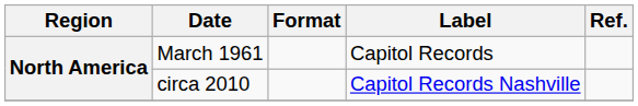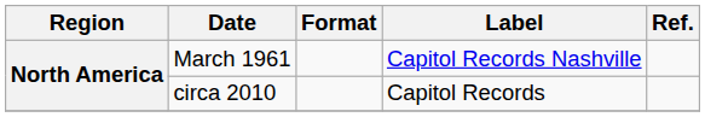March 1961 | Label: Capitol Records -> Capitol Records Nashville
circa 2010 | Label: Capitol Records Nashville -> Capitol Records
